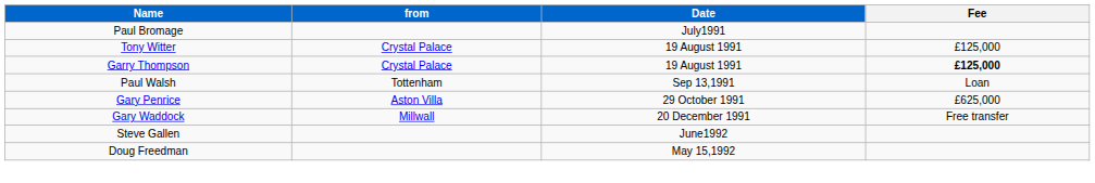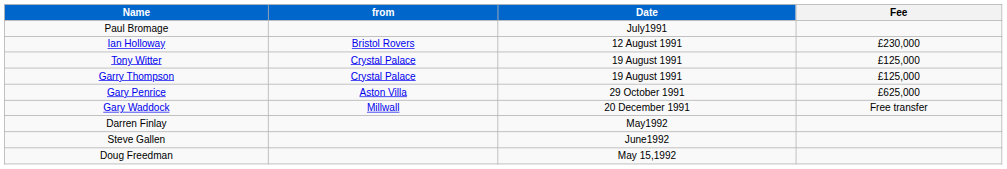+ row: Ian Holloway | Bristol Rovers | 12 August 1991 | £230,000
Garry Thompson | Fee: bold -> normal
- row: Paul Walsh | Tottenham | Sep 13,1991 | Loan
+ row: Darren Finlay | May1992
